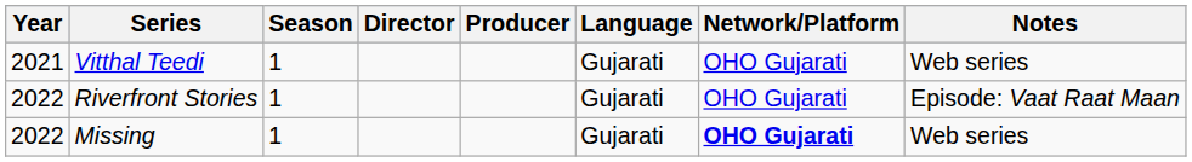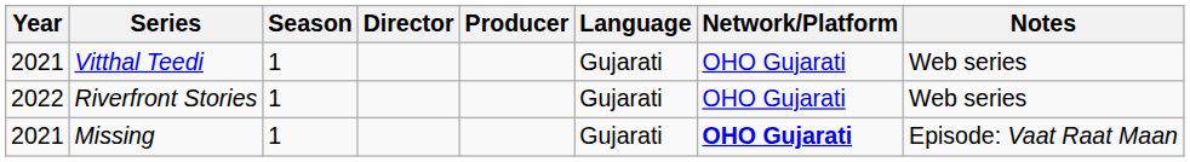Riverfront Stories | Notes: Episode: Vaat Raat Maan -> Web series
Missing | Year: 2022 -> 2021
Missing | Notes: Web series -> Episode: Vaat Raat Maan
